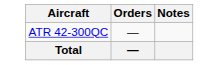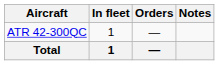+ column: In fleet | 1 | 1
